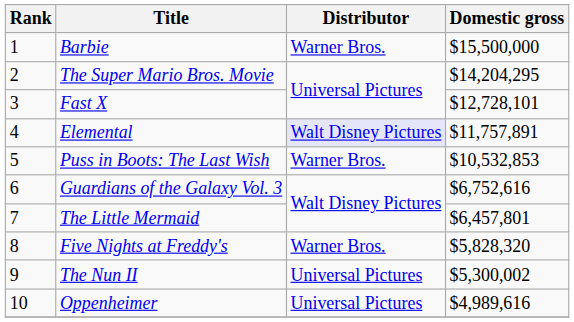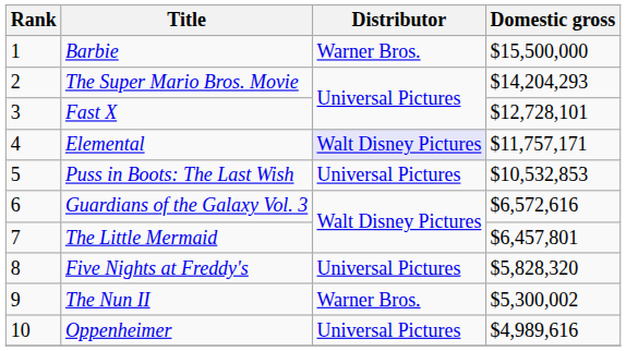The Super Mario Bros. Movie | Domestic gross: $14,204,295 -> $14,204,293
Elemental | Domestic gross: $11,757,891 -> $11,757,171
Puss in Boots: The Last Wish | Distributor: Warner Bros. -> Universal Pictures
Guardians of the Galaxy Vol. 3 | Domestic gross: $6,752,616 -> $6,572,616
Five Nights at Freddy's | Distributor: Warner Bros. -> Universal Pictures
The Nun II | Distributor: Universal Pictures -> Warner Bros.
